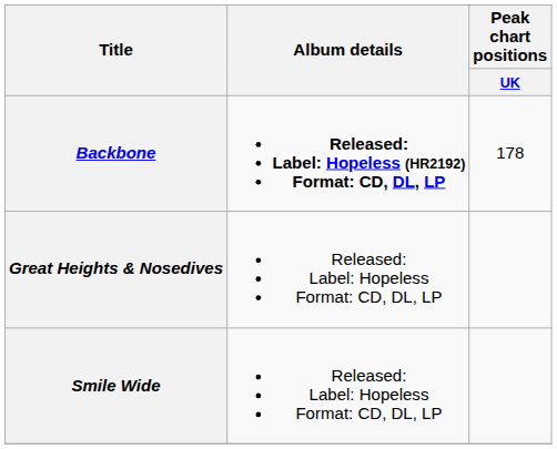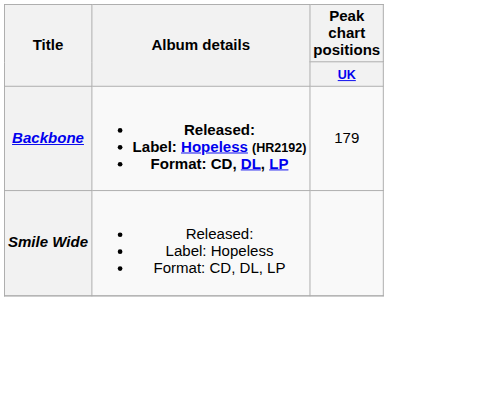Backbone | Peak chart positions / UK: 178 -> 179
- row: Great Heights & Nosedives | Released: Label: Hopeless Format: CD, DL, LP
